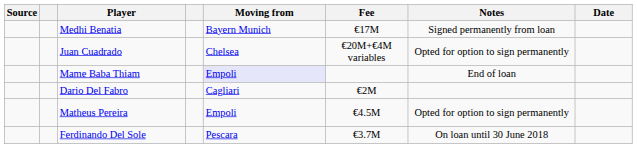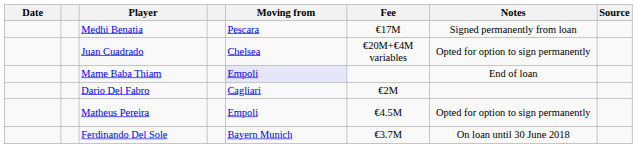columns swapped: Date <-> Source
Medhi Benatia | Moving from: Bayern Munich -> Pescara
Ferdinando Del Sole | Moving from: Pescara -> Bayern Munich
